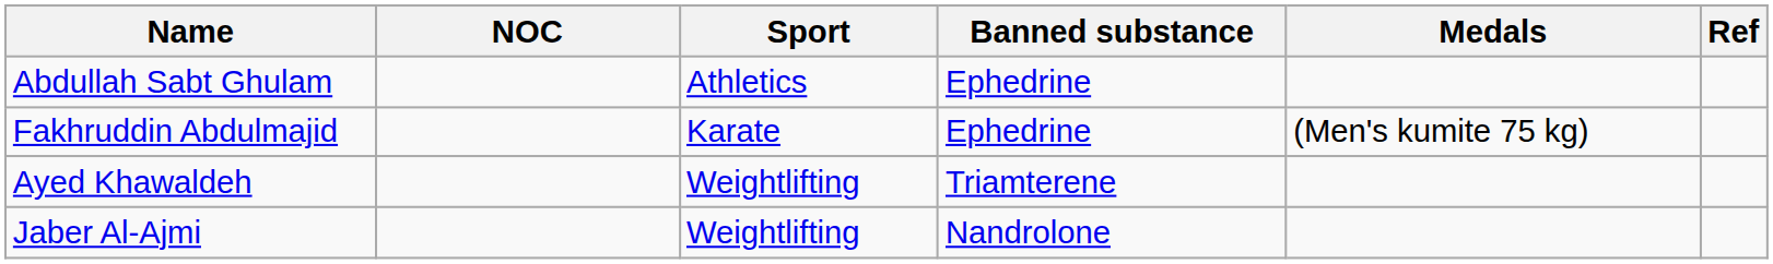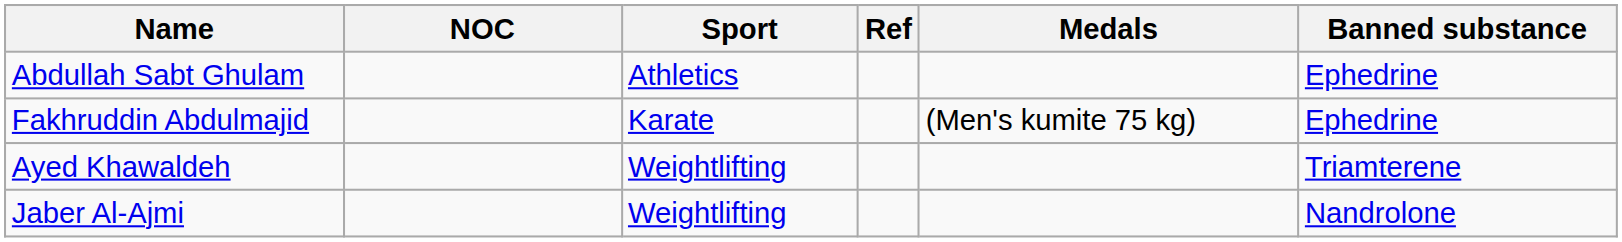columns swapped: Banned substance <-> Ref
